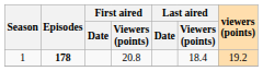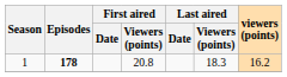1 | Last aired / Viewers (points): 18.4 -> 18.3
1 | viewers (points): 19.2 -> 16.2
